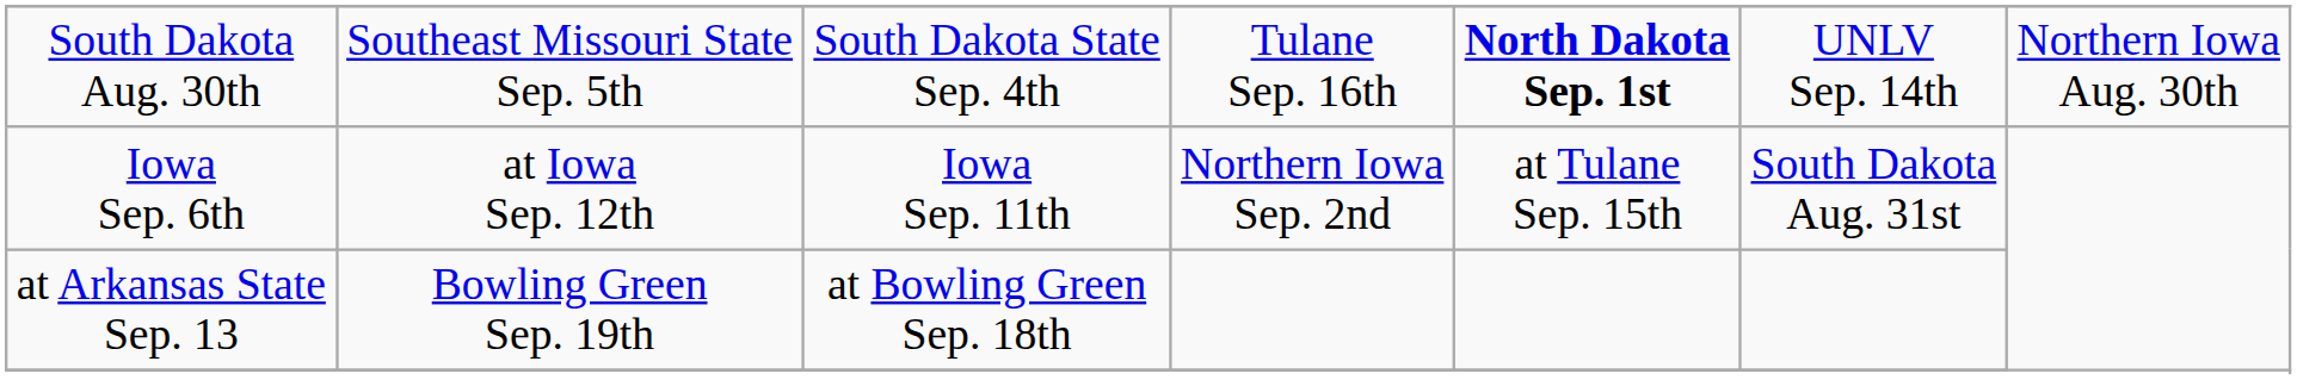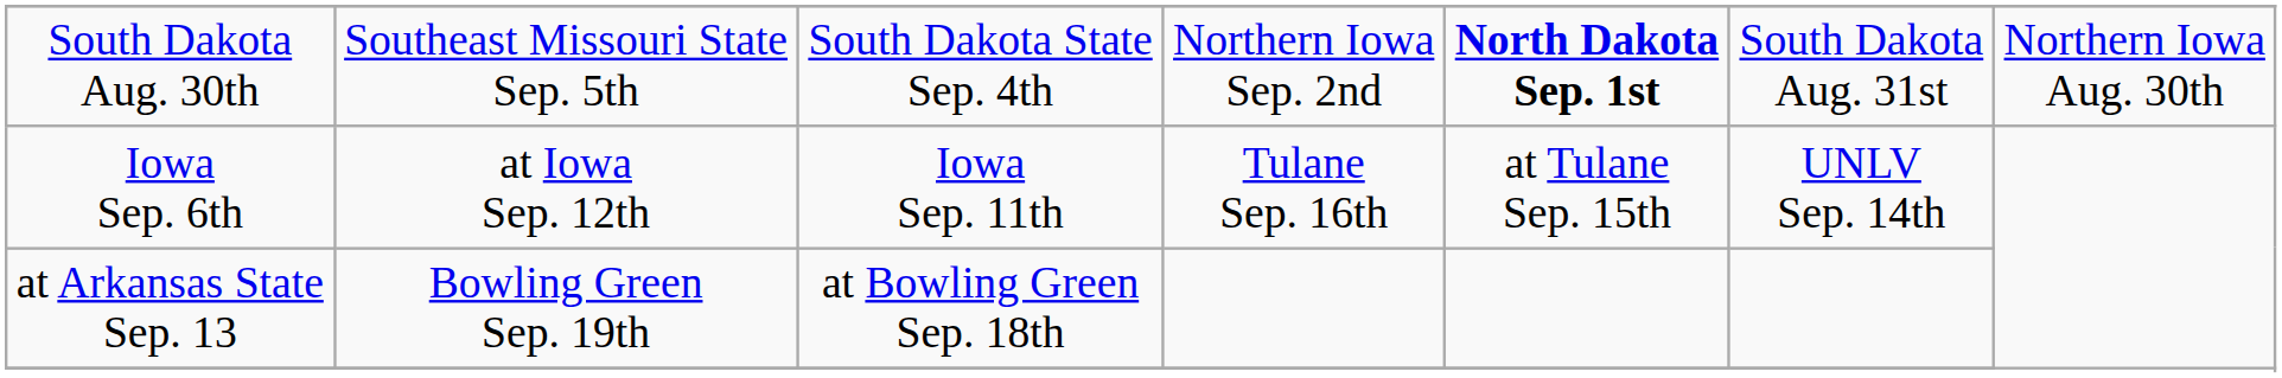South Dakota Aug. 30th | column 4: Tulane Sep. 16th -> Northern Iowa Sep. 2nd
South Dakota Aug. 30th | column 6: UNLV Sep. 14th -> South Dakota Aug. 31st
Iowa Sep. 6th | column 4: Northern Iowa Sep. 2nd -> Tulane Sep. 16th
Iowa Sep. 6th | column 6: South Dakota Aug. 31st -> UNLV Sep. 14th
